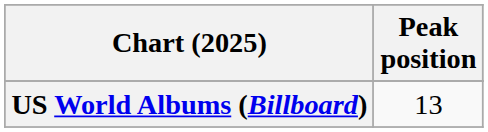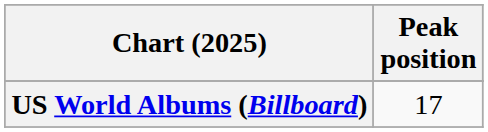US World Albums (Billboard) | Peak position: 13 -> 17
